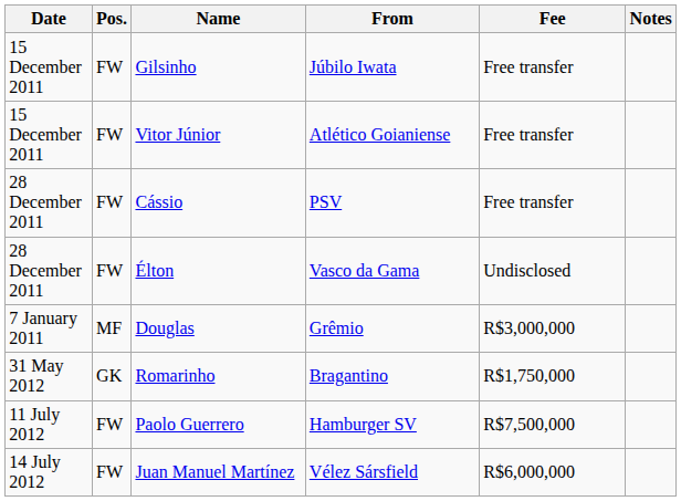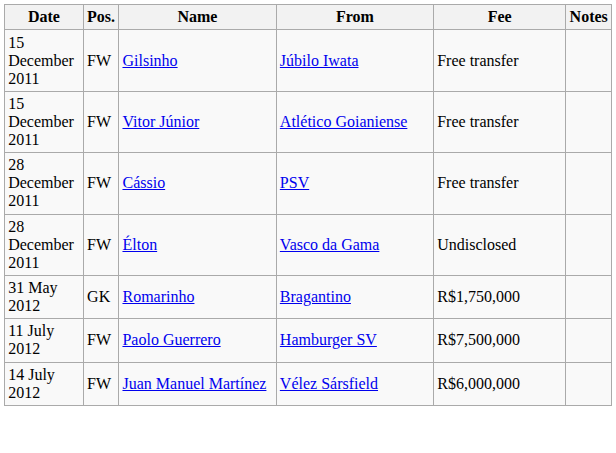- row: 7 January 2011 | MF | Douglas | Grêmio | R$3,000,000
